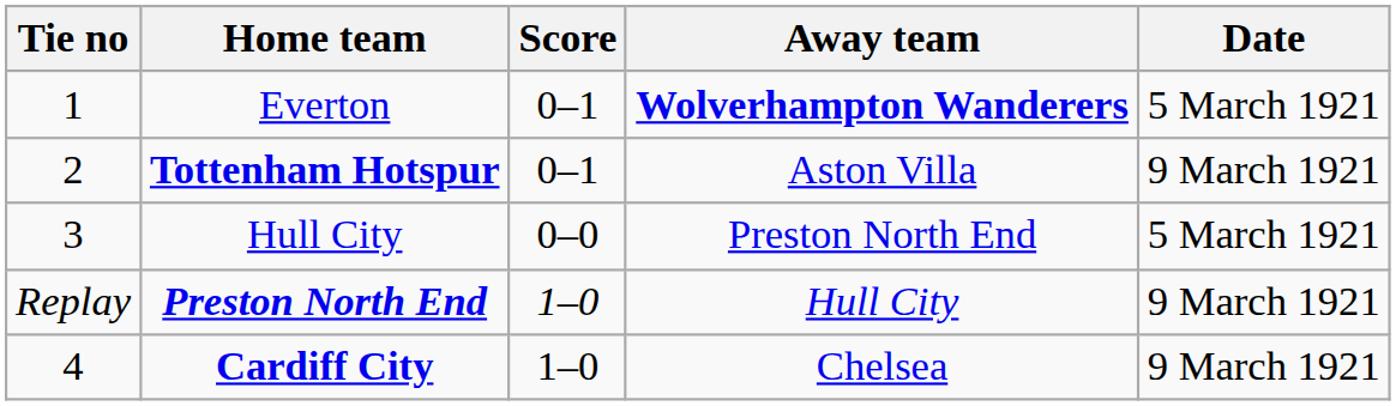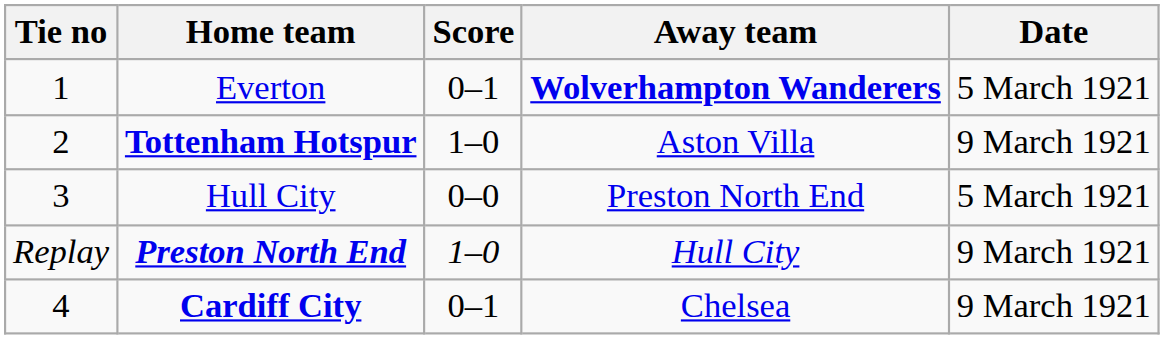Tottenham Hotspur | Score: 0–1 -> 1–0
Cardiff City | Score: 1–0 -> 0–1
